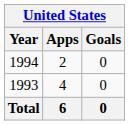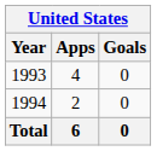rows swapped: 1993 <-> 1994
